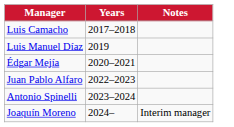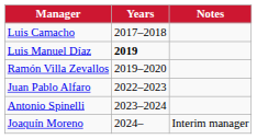Luis Manuel Díaz | Years: normal -> bold
+ row: Ramón Villa Zevallos | 2019–2020
- row: Édgar Mejía | 2020–2021
